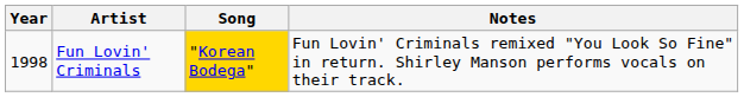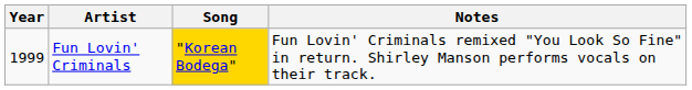Fun Lovin' Criminals | Year: 1998 -> 1999
